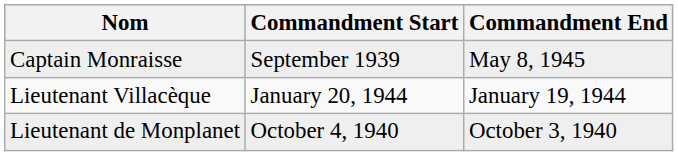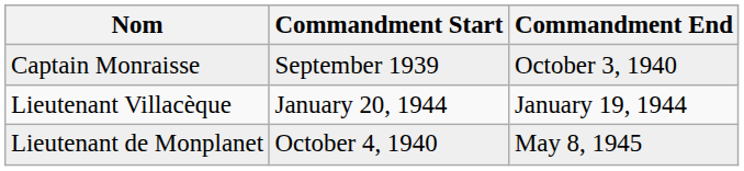Captain Monraisse | Commandment End: May 8, 1945 -> October 3, 1940
Lieutenant de Monplanet | Commandment End: October 3, 1940 -> May 8, 1945
